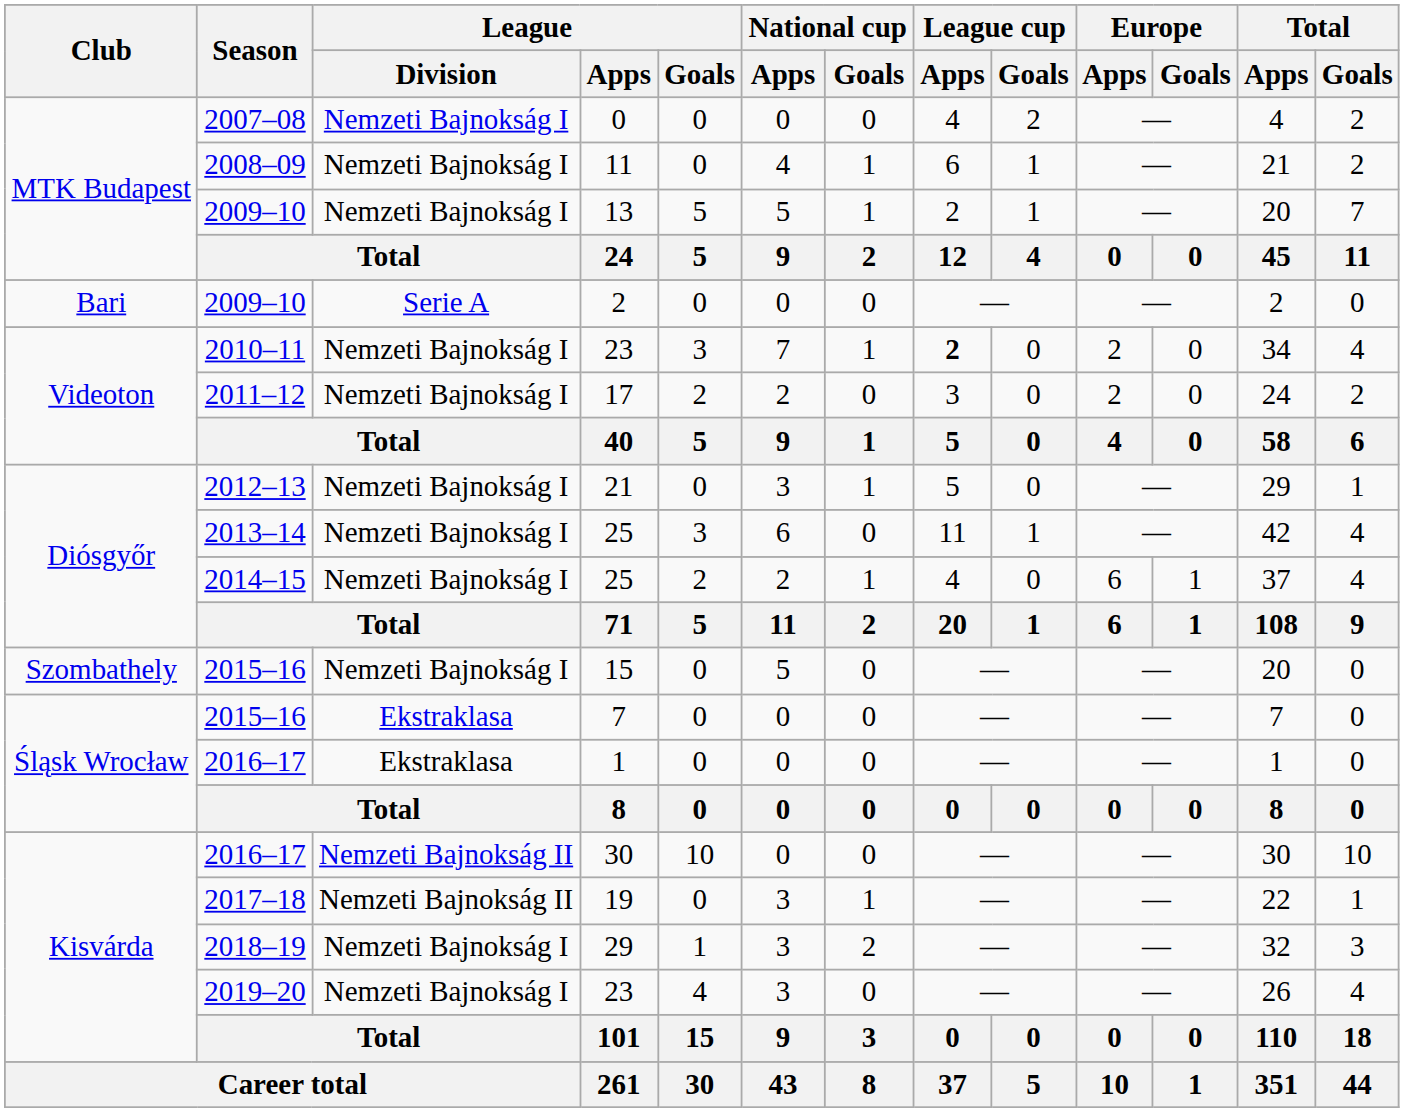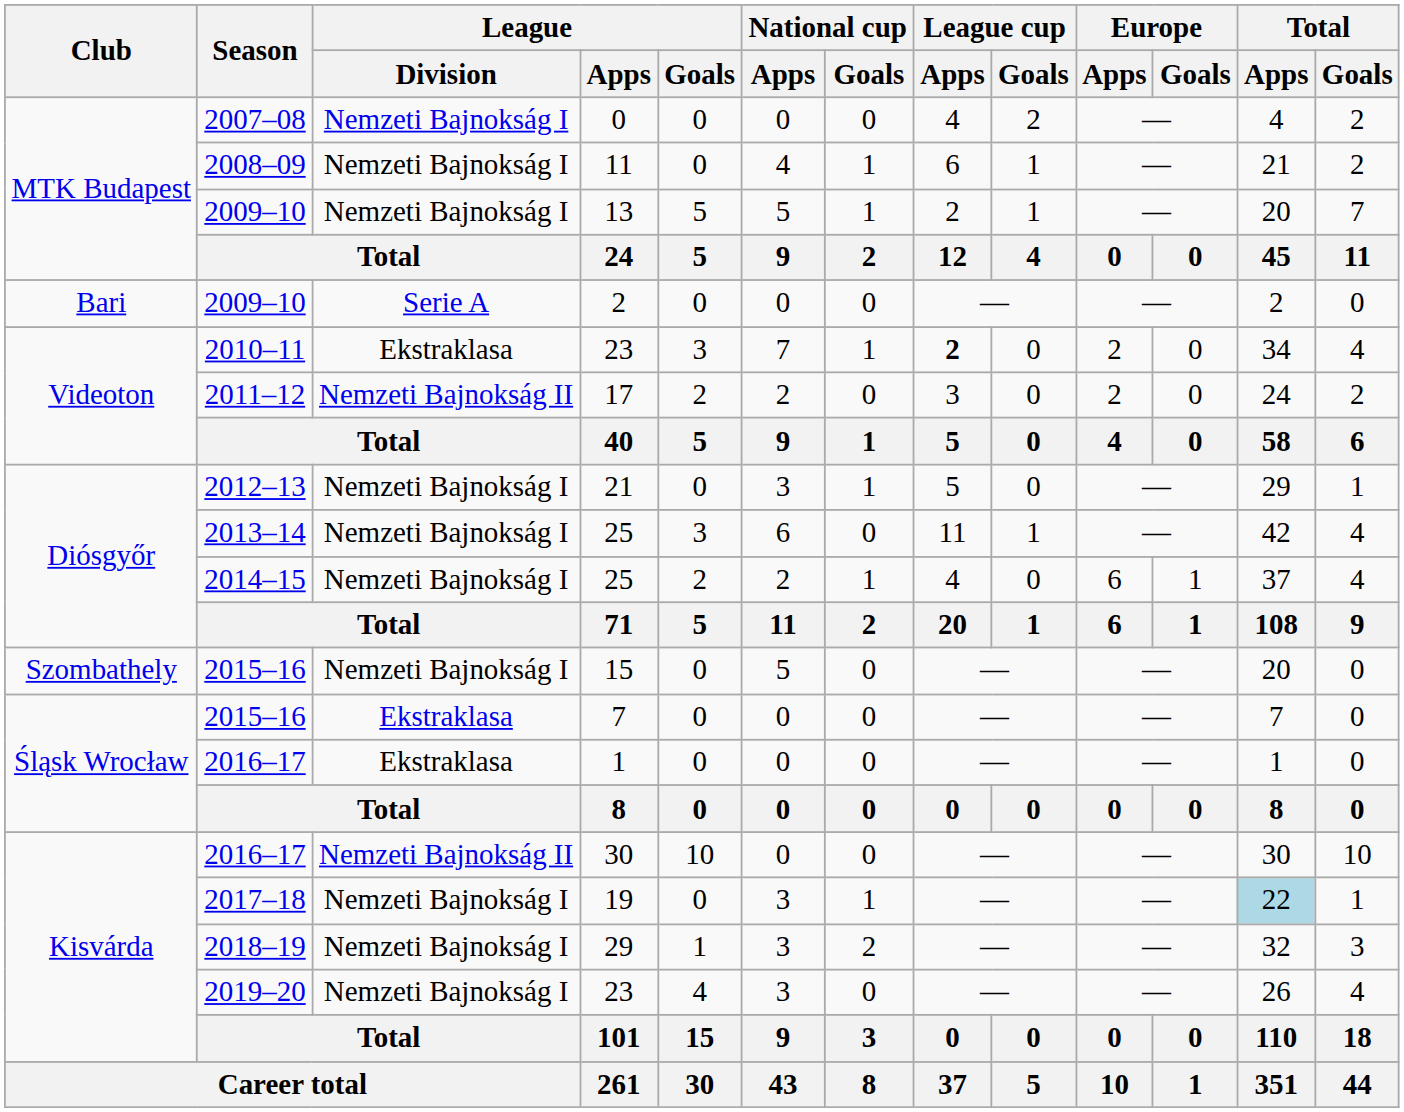2010–11 / 23 | League / Division: Nemzeti Bajnokság I -> Ekstraklasa
17 | League / Division: Nemzeti Bajnokság I -> Nemzeti Bajnokság II
19 | League / Division: Nemzeti Bajnokság II -> Nemzeti Bajnokság I
19 | Total / Apps: no background -> lightblue background
